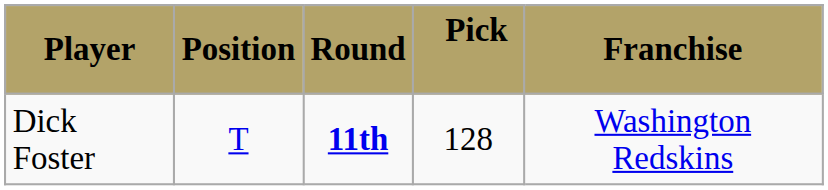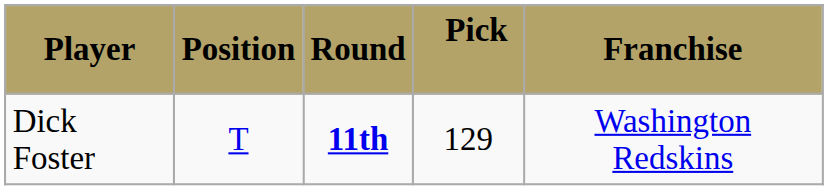Dick Foster | Pick: 128 -> 129
